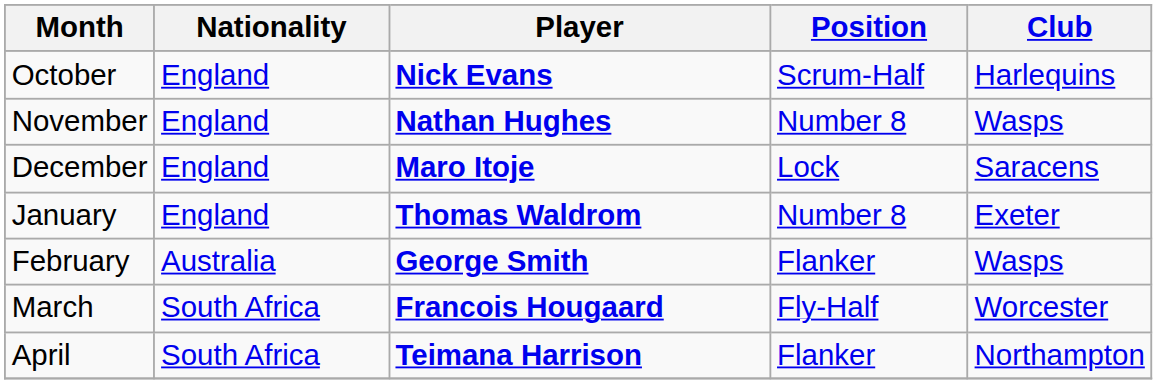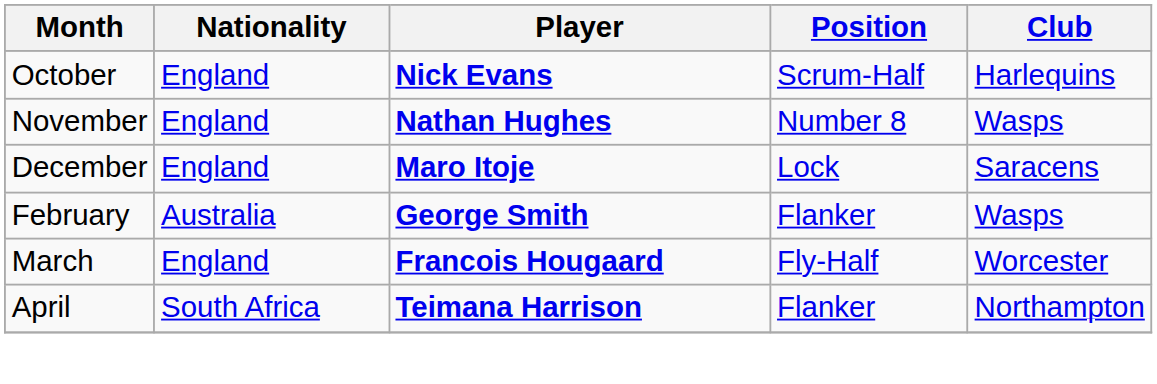- row: January | England | Thomas Waldrom | Number 8 | Exeter
March | Nationality: South Africa -> England
